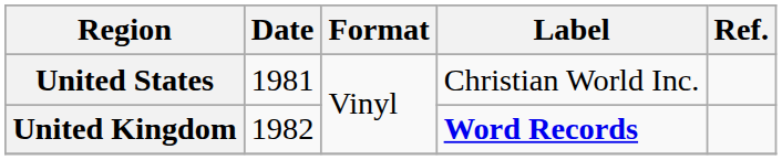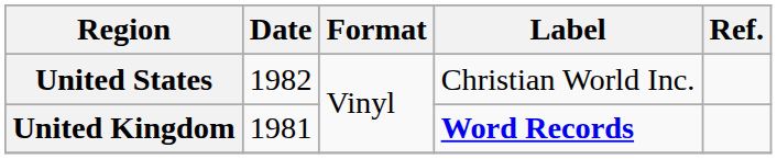United States | Date: 1981 -> 1982
United Kingdom | Date: 1982 -> 1981
